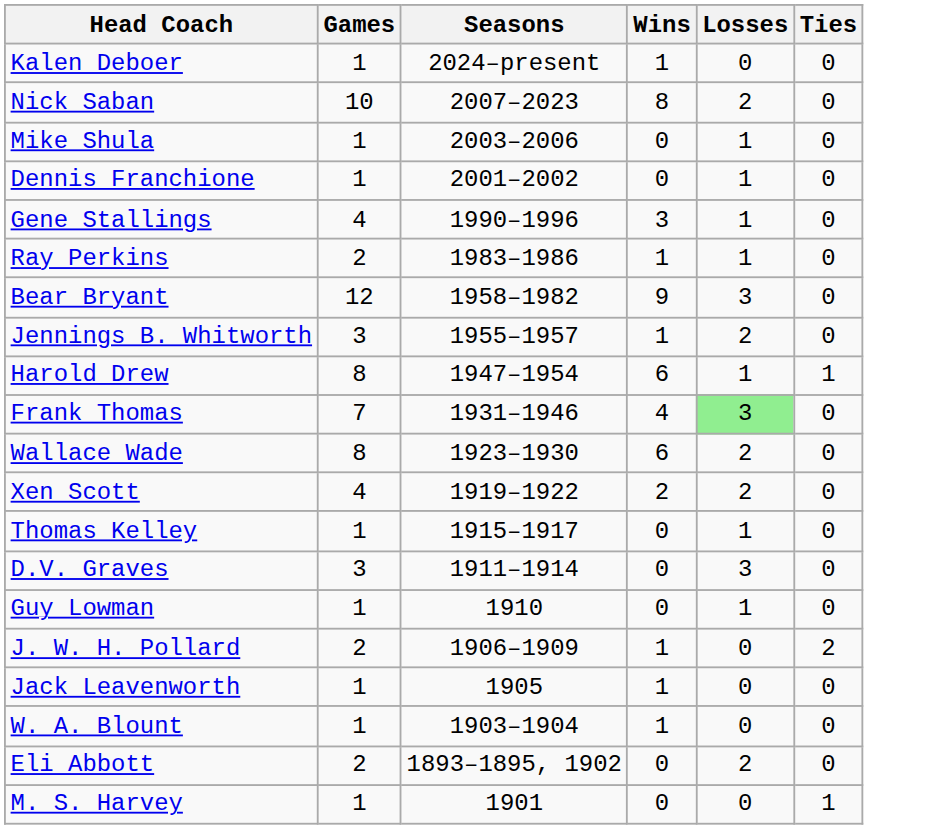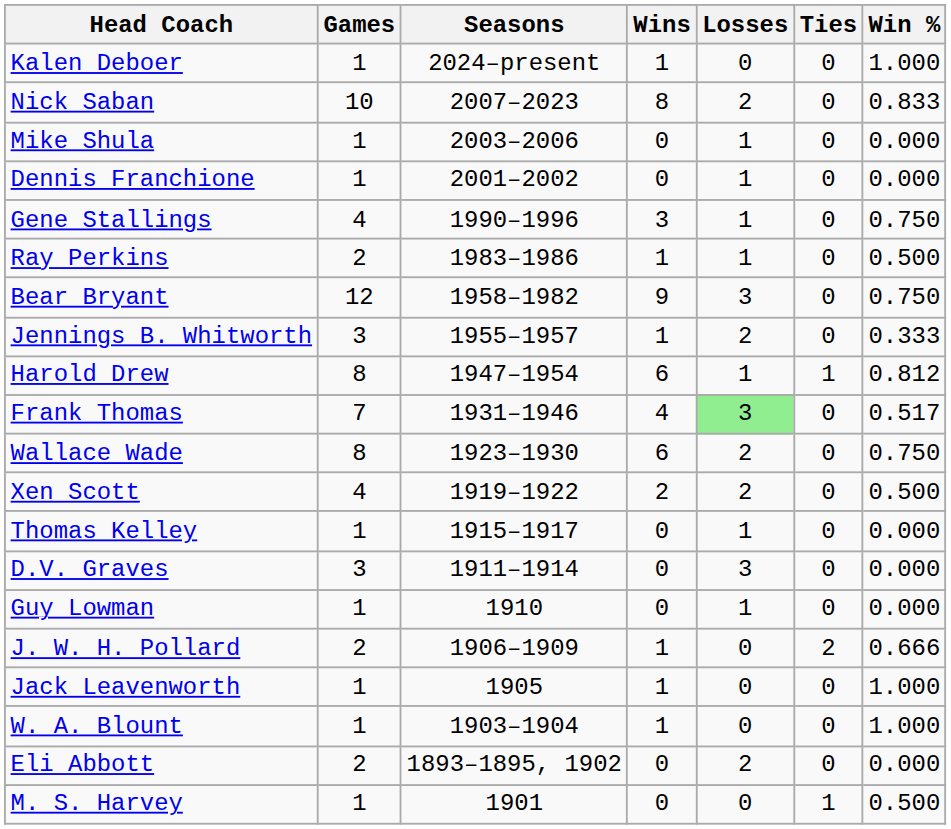+ column: Win % | 1.000 | 0.833 | 0.000 | 0.000 | 0.750 | 0.500 | 0.750 | 0.333 | 0.812 | 0.517 | 0.750 | 0.500 | 0.000 | 0.000 | 0.000 | 0.666 | 1.000 | 1.000 | 0.000 | 0.500
